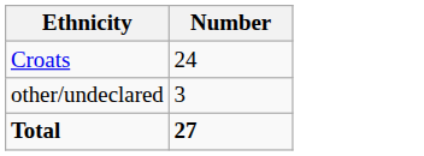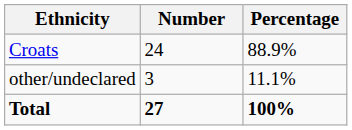+ column: Percentage | 88.9% | 11.1% | 100%
